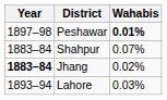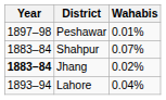Peshawar | Wahabis: bold -> normal
Lahore | Wahabis: 0.03% -> 0.04%
